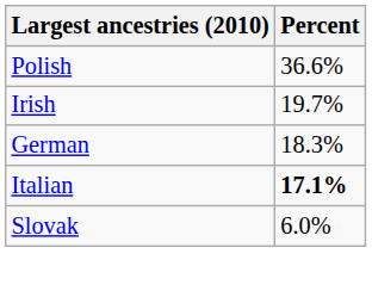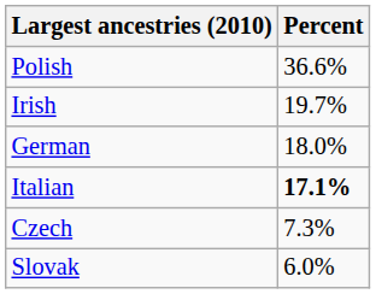German | Percent: 18.3% -> 18.0%
+ row: Czech | 7.3%
